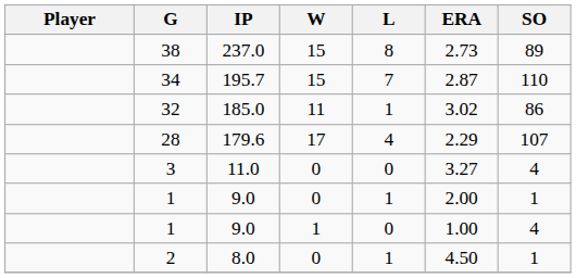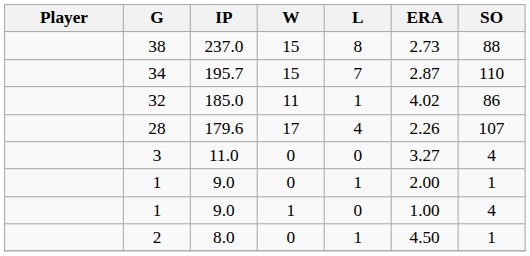38 | SO: 89 -> 88
32 | ERA: 3.02 -> 4.02
28 | ERA: 2.29 -> 2.26
